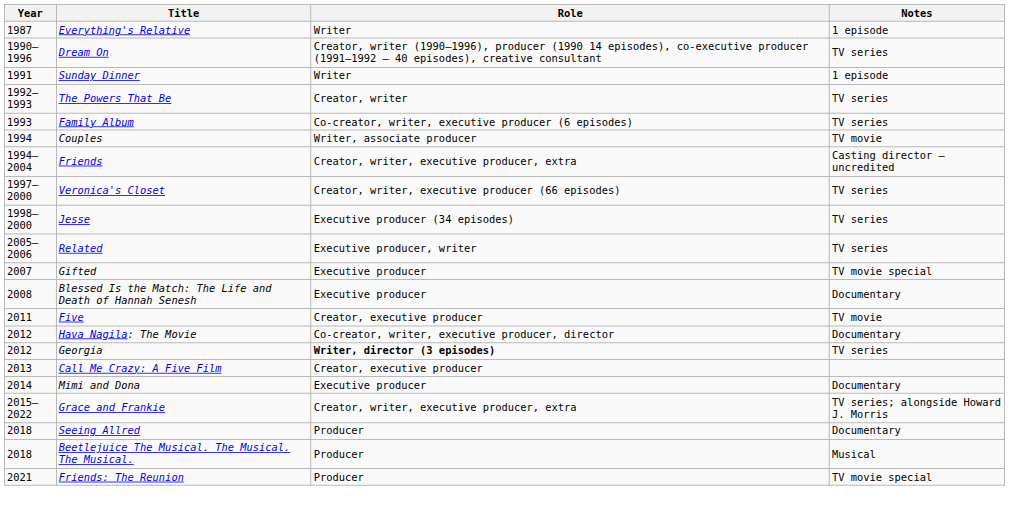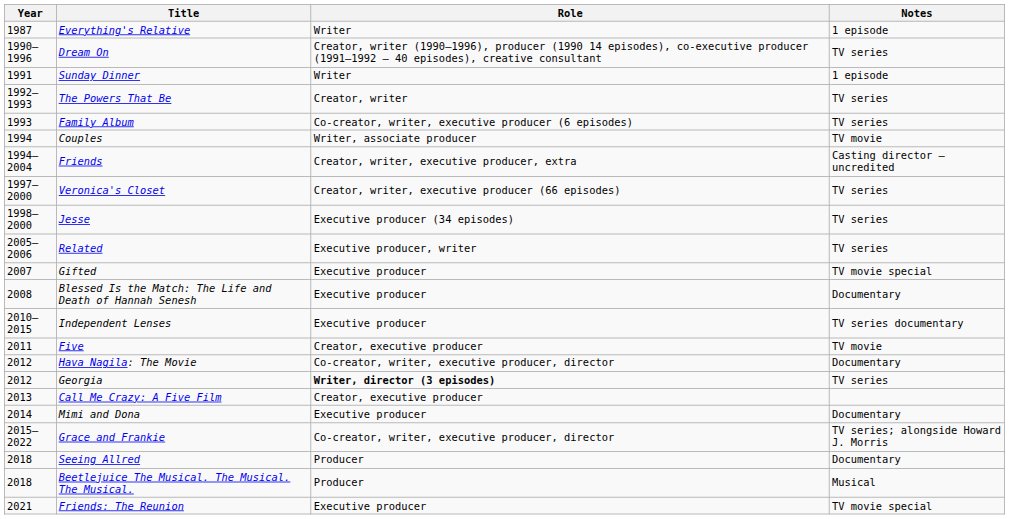+ row: 2010–2015 | Independent Lenses | Executive producer | TV series documentary
Grace and Frankie | Role: Creator, writer, executive producer, extra -> Co-creator, writer, executive producer, director
Friends: The Reunion | Role: Producer -> Executive producer
